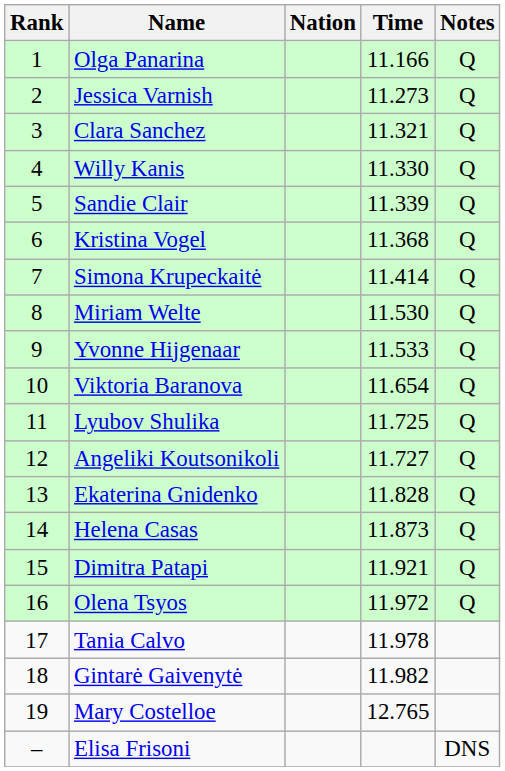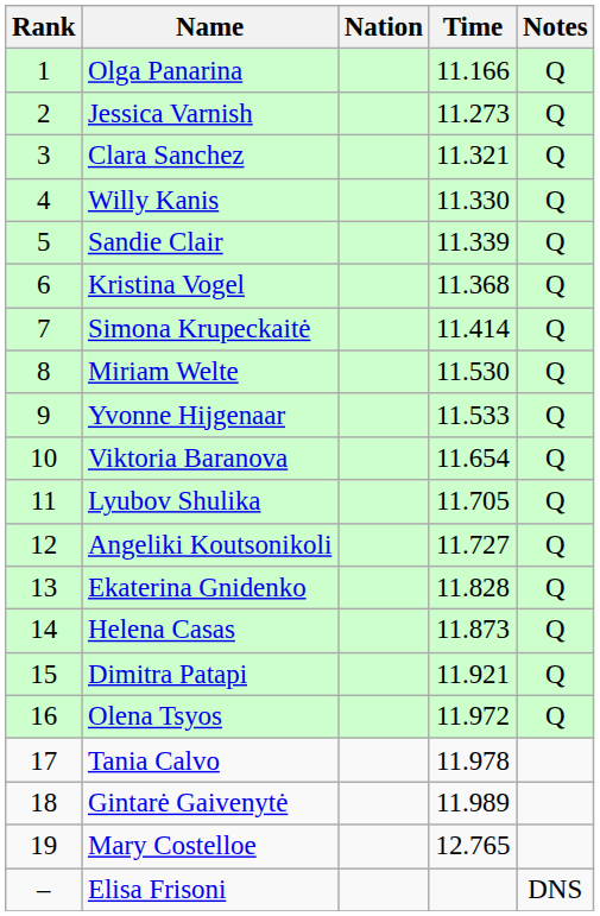Lyubov Shulika | Time: 11.725 -> 11.705
Gintarė Gaivenytė | Time: 11.982 -> 11.989
